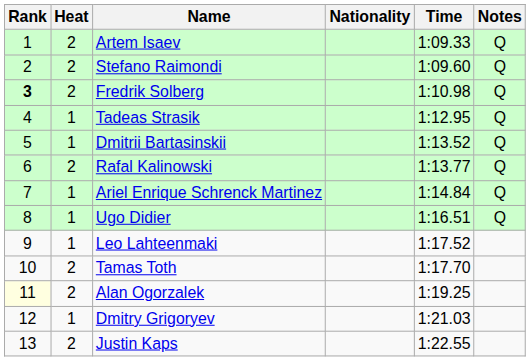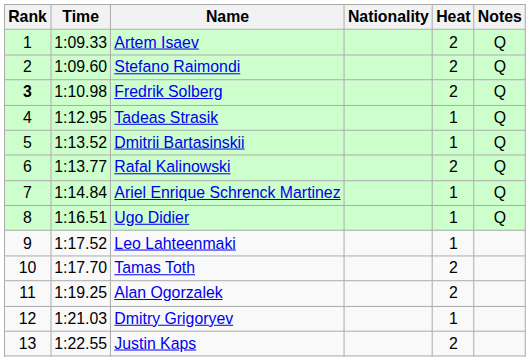columns swapped: Heat <-> Time
Alan Ogorzalek | Rank: lightyellow background -> no background
